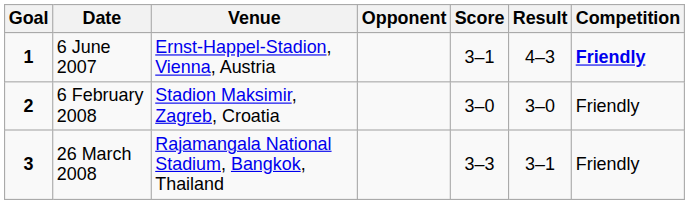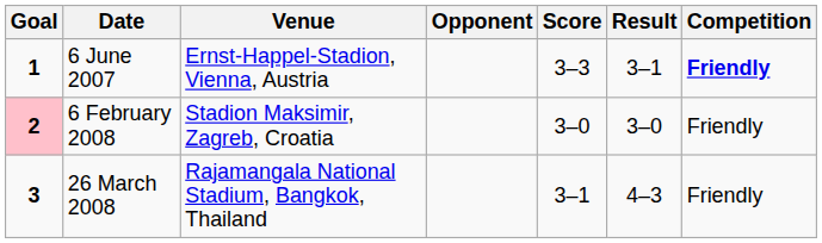6 June 2007 | Score: 3–1 -> 3–3
6 June 2007 | Result: 4–3 -> 3–1
6 February 2008 | Goal: no background -> pink background
26 March 2008 | Score: 3–3 -> 3–1
26 March 2008 | Result: 3–1 -> 4–3
